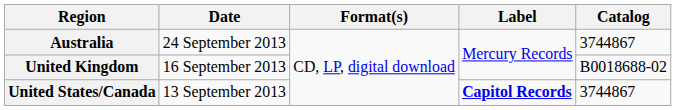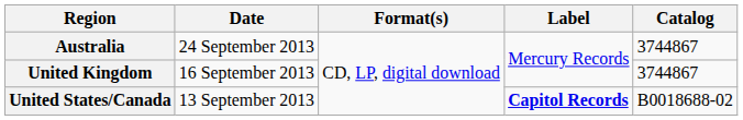United Kingdom | Catalog: B0018688-02 -> 3744867
United States/Canada | Catalog: 3744867 -> B0018688-02
